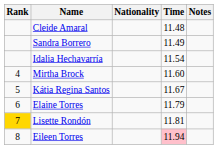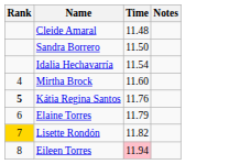- column: Nationality
Sandra Borrero | Time: 11.49 -> 11.50
Kátia Regina Santos | Rank: normal -> bold
Kátia Regina Santos | Time: 11.67 -> 11.76
Lisette Rondón | Time: 11.81 -> 11.82
